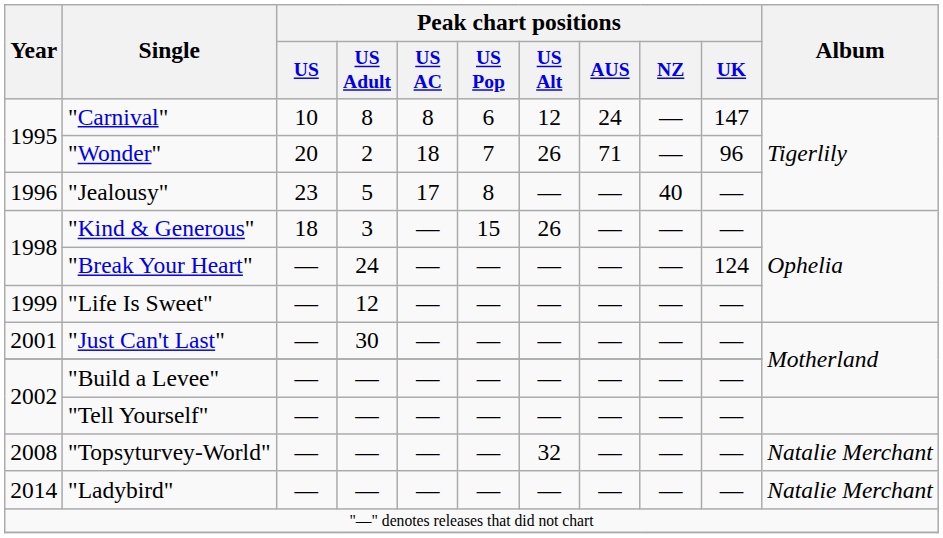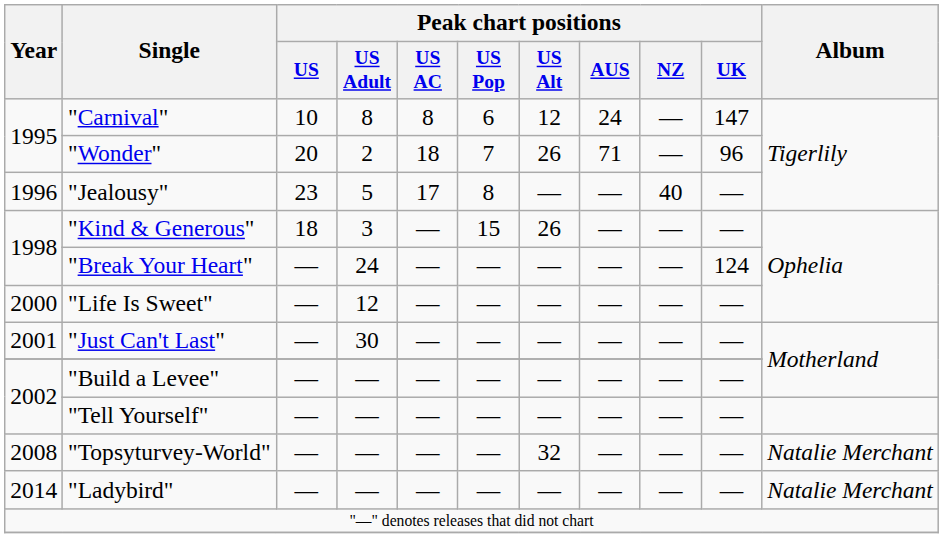"Life Is Sweet" | Year: 1999 -> 2000
